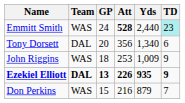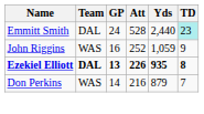Emmitt Smith | Team: WAS -> DAL
Emmitt Smith | Att: bold -> normal
- row: Tony Dorsett | DAL | 20 | 356 | 1,340 | 6
John Riggins | GP: 18 -> 16
John Riggins | Att: 253 -> 252
John Riggins | Yds: 1,009 -> 1,059
Ezekiel Elliott | TD: 9 -> 8
Don Perkins | GP: 15 -> 14
